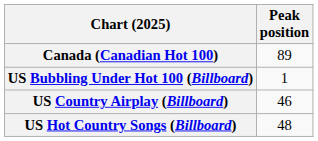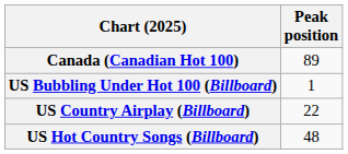US Country Airplay (Billboard) | Peak position: 46 -> 22
